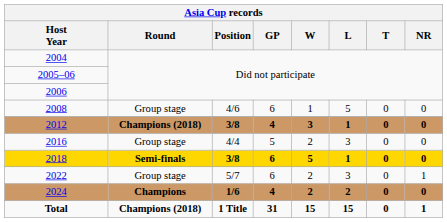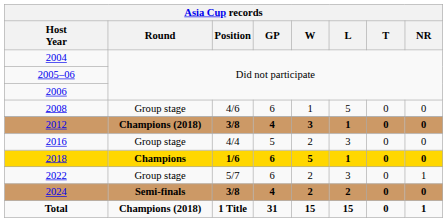2018 | Round: Semi-finals -> Champions
2018 | Position: 3/8 -> 1/6
2024 | Round: Champions -> Semi-finals
2024 | Position: 1/6 -> 3/8
